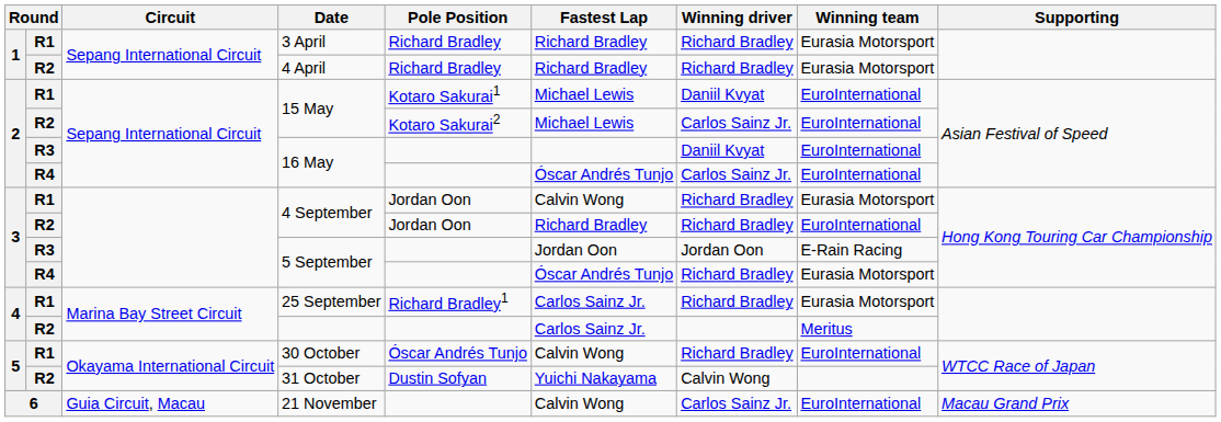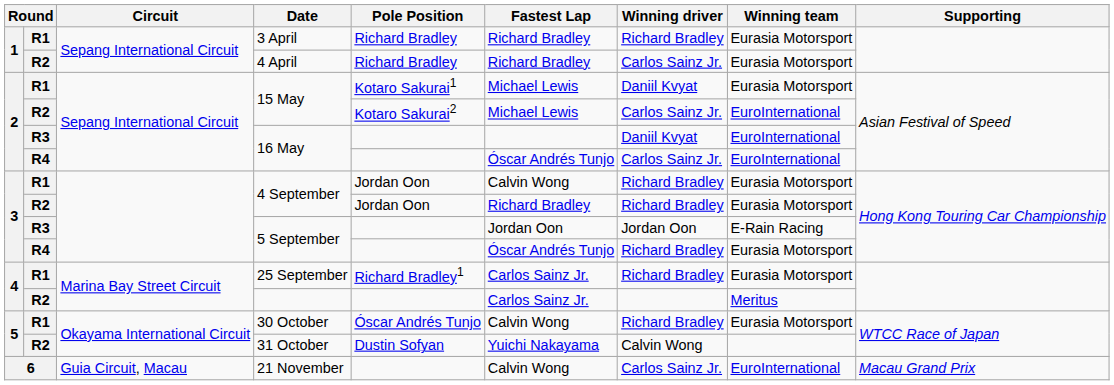4 April | Winning driver: Richard Bradley -> Carlos Sainz Jr.
R1 / 15 May | Winning team: EuroInternational -> Eurasia Motorsport
R2 / 4 September | Winning team: EuroInternational -> Eurasia Motorsport
30 October | Winning team: EuroInternational -> Eurasia Motorsport
